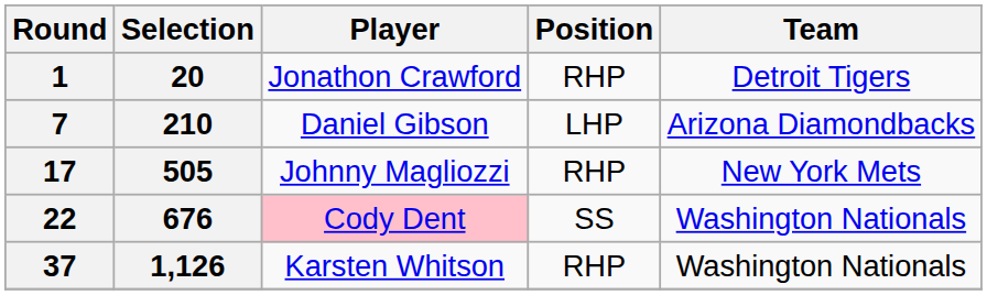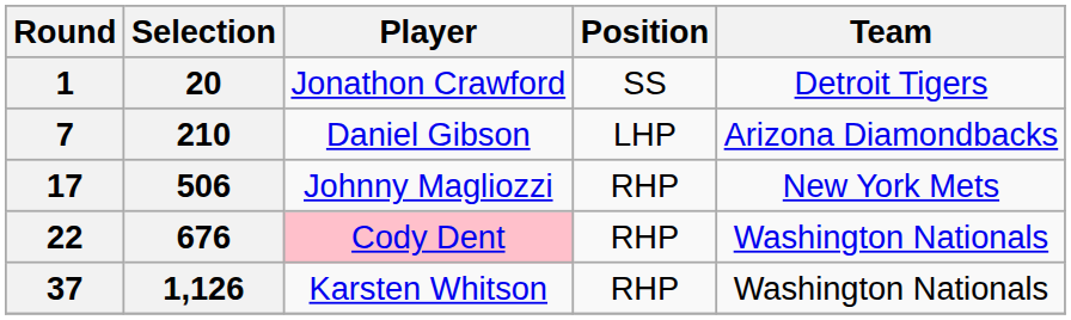1 | Position: RHP -> SS
17 | Selection: 505 -> 506
22 | Position: SS -> RHP
